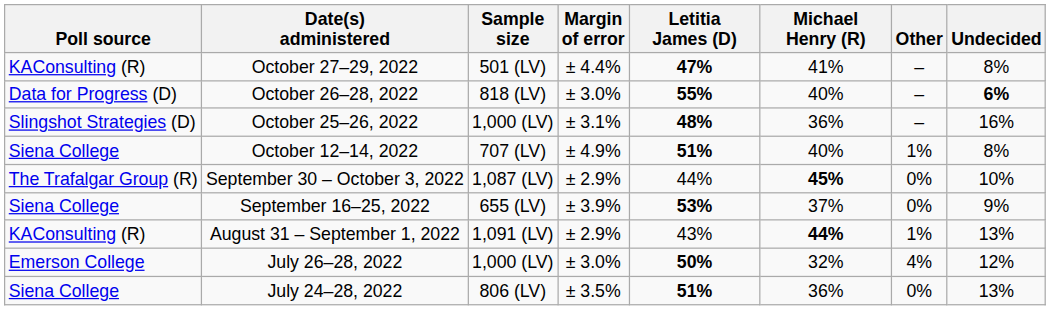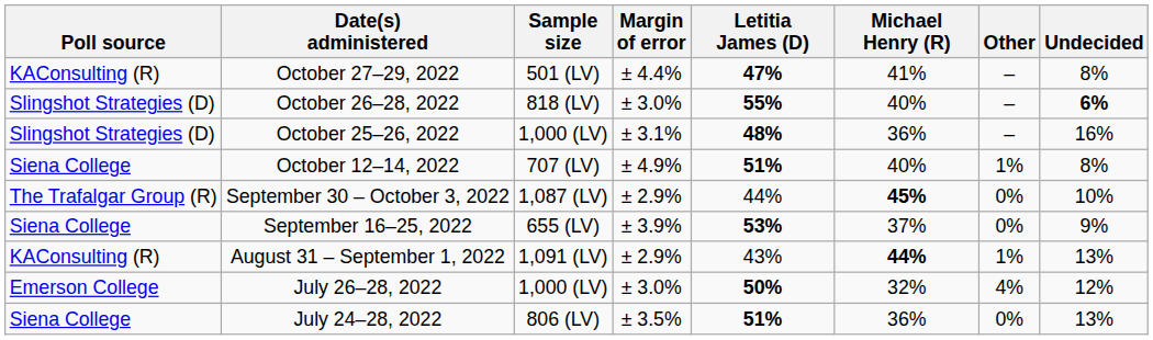October 26–28, 2022 | Poll source: Data for Progress (D) -> Slingshot Strategies (D)
